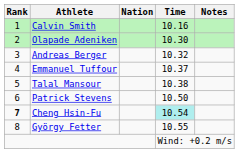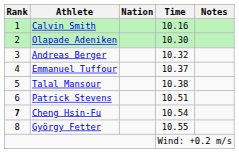Patrick Stevens | Time: 10.50 -> 10.51
Cheng Hsin-Fu | Time: paleturquoise background -> no background
